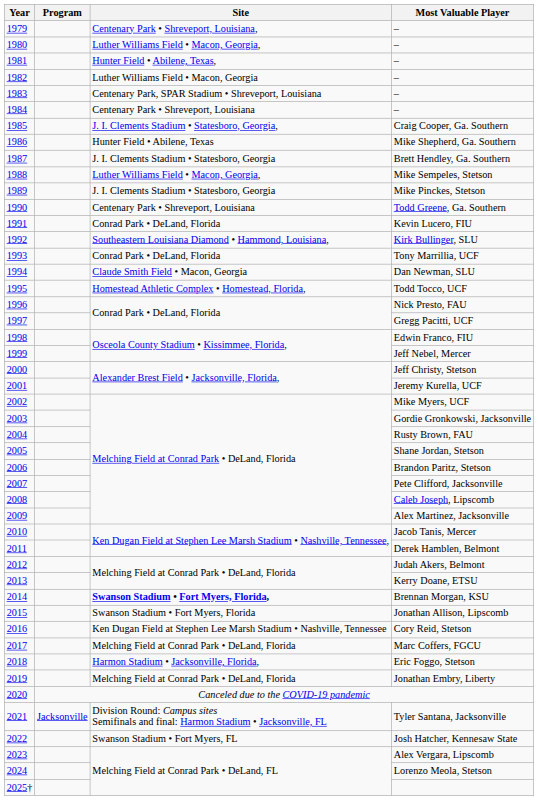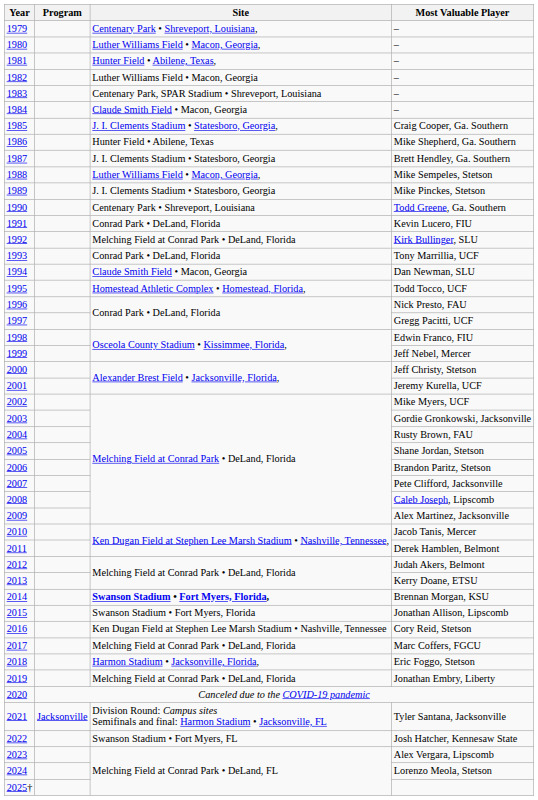1984 | Site: Centenary Park • Shreveport, Louisiana -> Claude Smith Field • Macon, Georgia
1992 | Site: Southeastern Louisiana Diamond • Hammond, Louisiana, -> Melching Field at Conrad Park • DeLand, Florida
